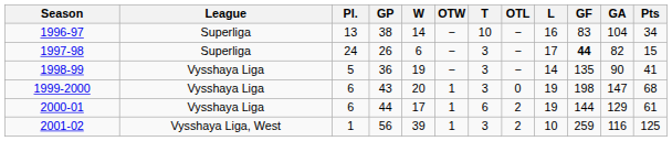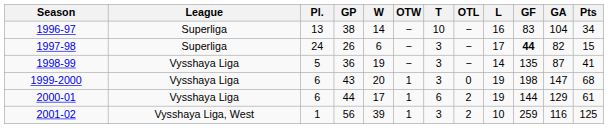1998-99 | GA: 90 -> 87
